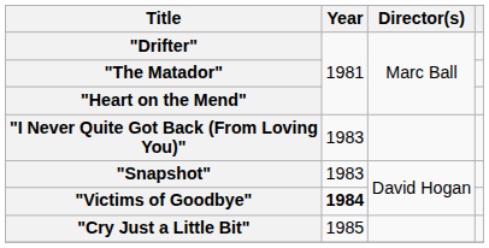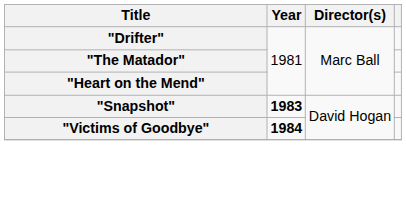- row: "I Never Quite Got Back (From Loving You)" | 1983
"Snapshot" | Year: normal -> bold
- row: "Cry Just a Little Bit" | 1985
